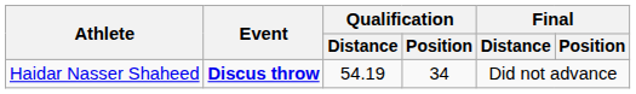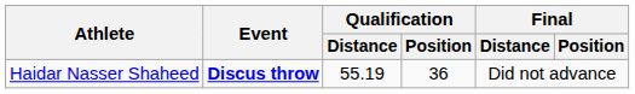Haidar Nasser Shaheed | Qualification / Distance: 54.19 -> 55.19
Haidar Nasser Shaheed | Qualification / Position: 34 -> 36
